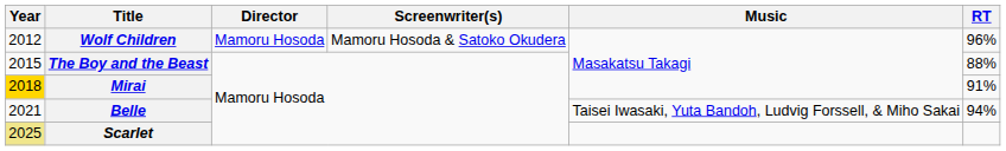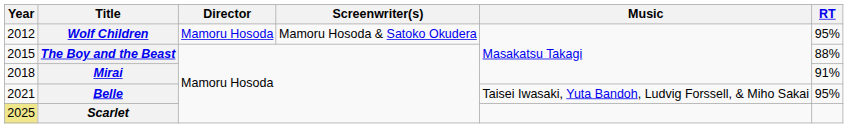Wolf Children | RT: 96% -> 95%
Mirai | Year: gold background -> no background
Belle | RT: 94% -> 95%
